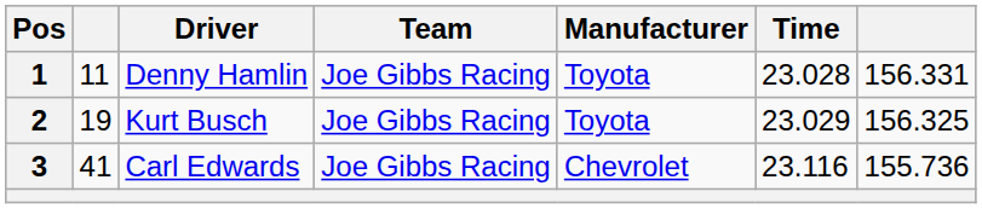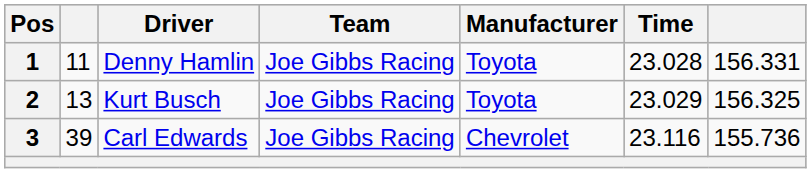2 | column 2: 19 -> 13
3 | column 2: 41 -> 39
